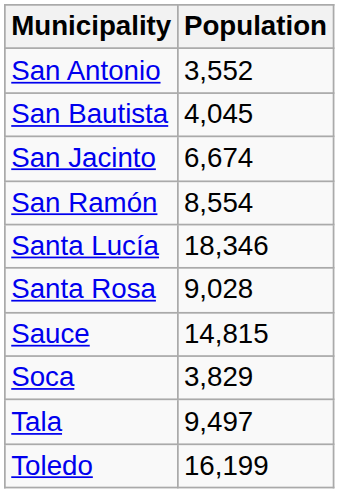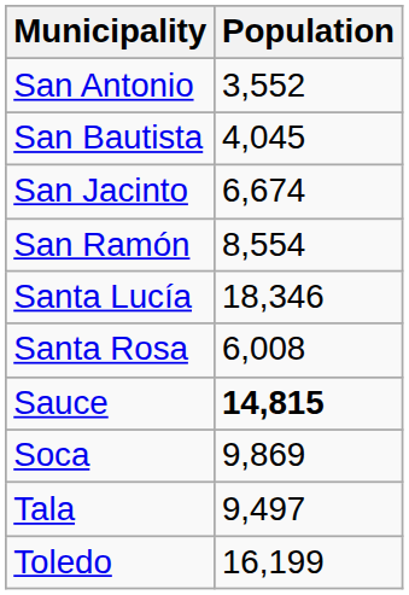Santa Rosa | Population: 9,028 -> 6,008
Sauce | Population: normal -> bold
Soca | Population: 3,829 -> 9,869
